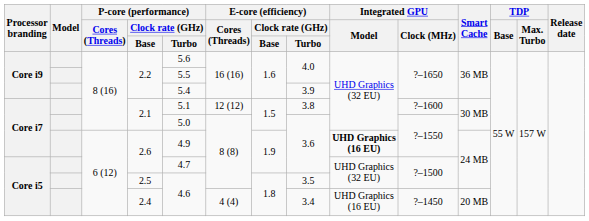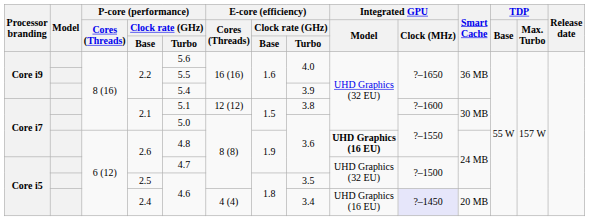Core i7 / 2.6 | P-core (performance) / Clock rate (GHz) / Turbo: 4.9 -> 4.8
2.4 | Integrated GPU / Clock (MHz): no background -> lavender background
